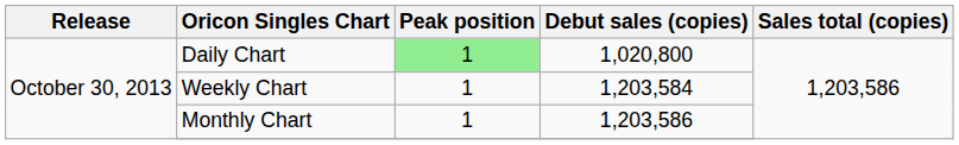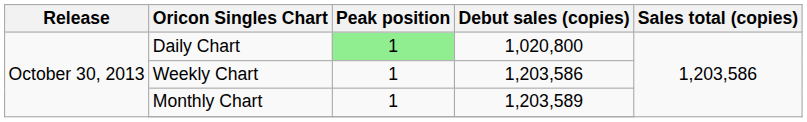Weekly Chart | Debut sales (copies): 1,203,584 -> 1,203,586
Monthly Chart | Debut sales (copies): 1,203,586 -> 1,203,589
